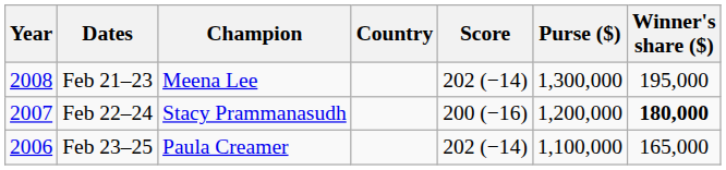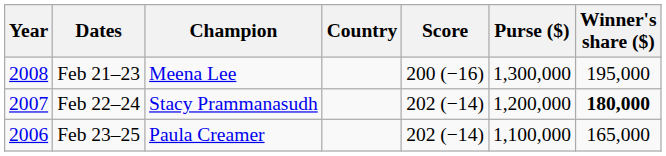Feb 21–23 | Score: 202 (−14) -> 200 (−16)
Feb 22–24 | Score: 200 (−16) -> 202 (−14)
